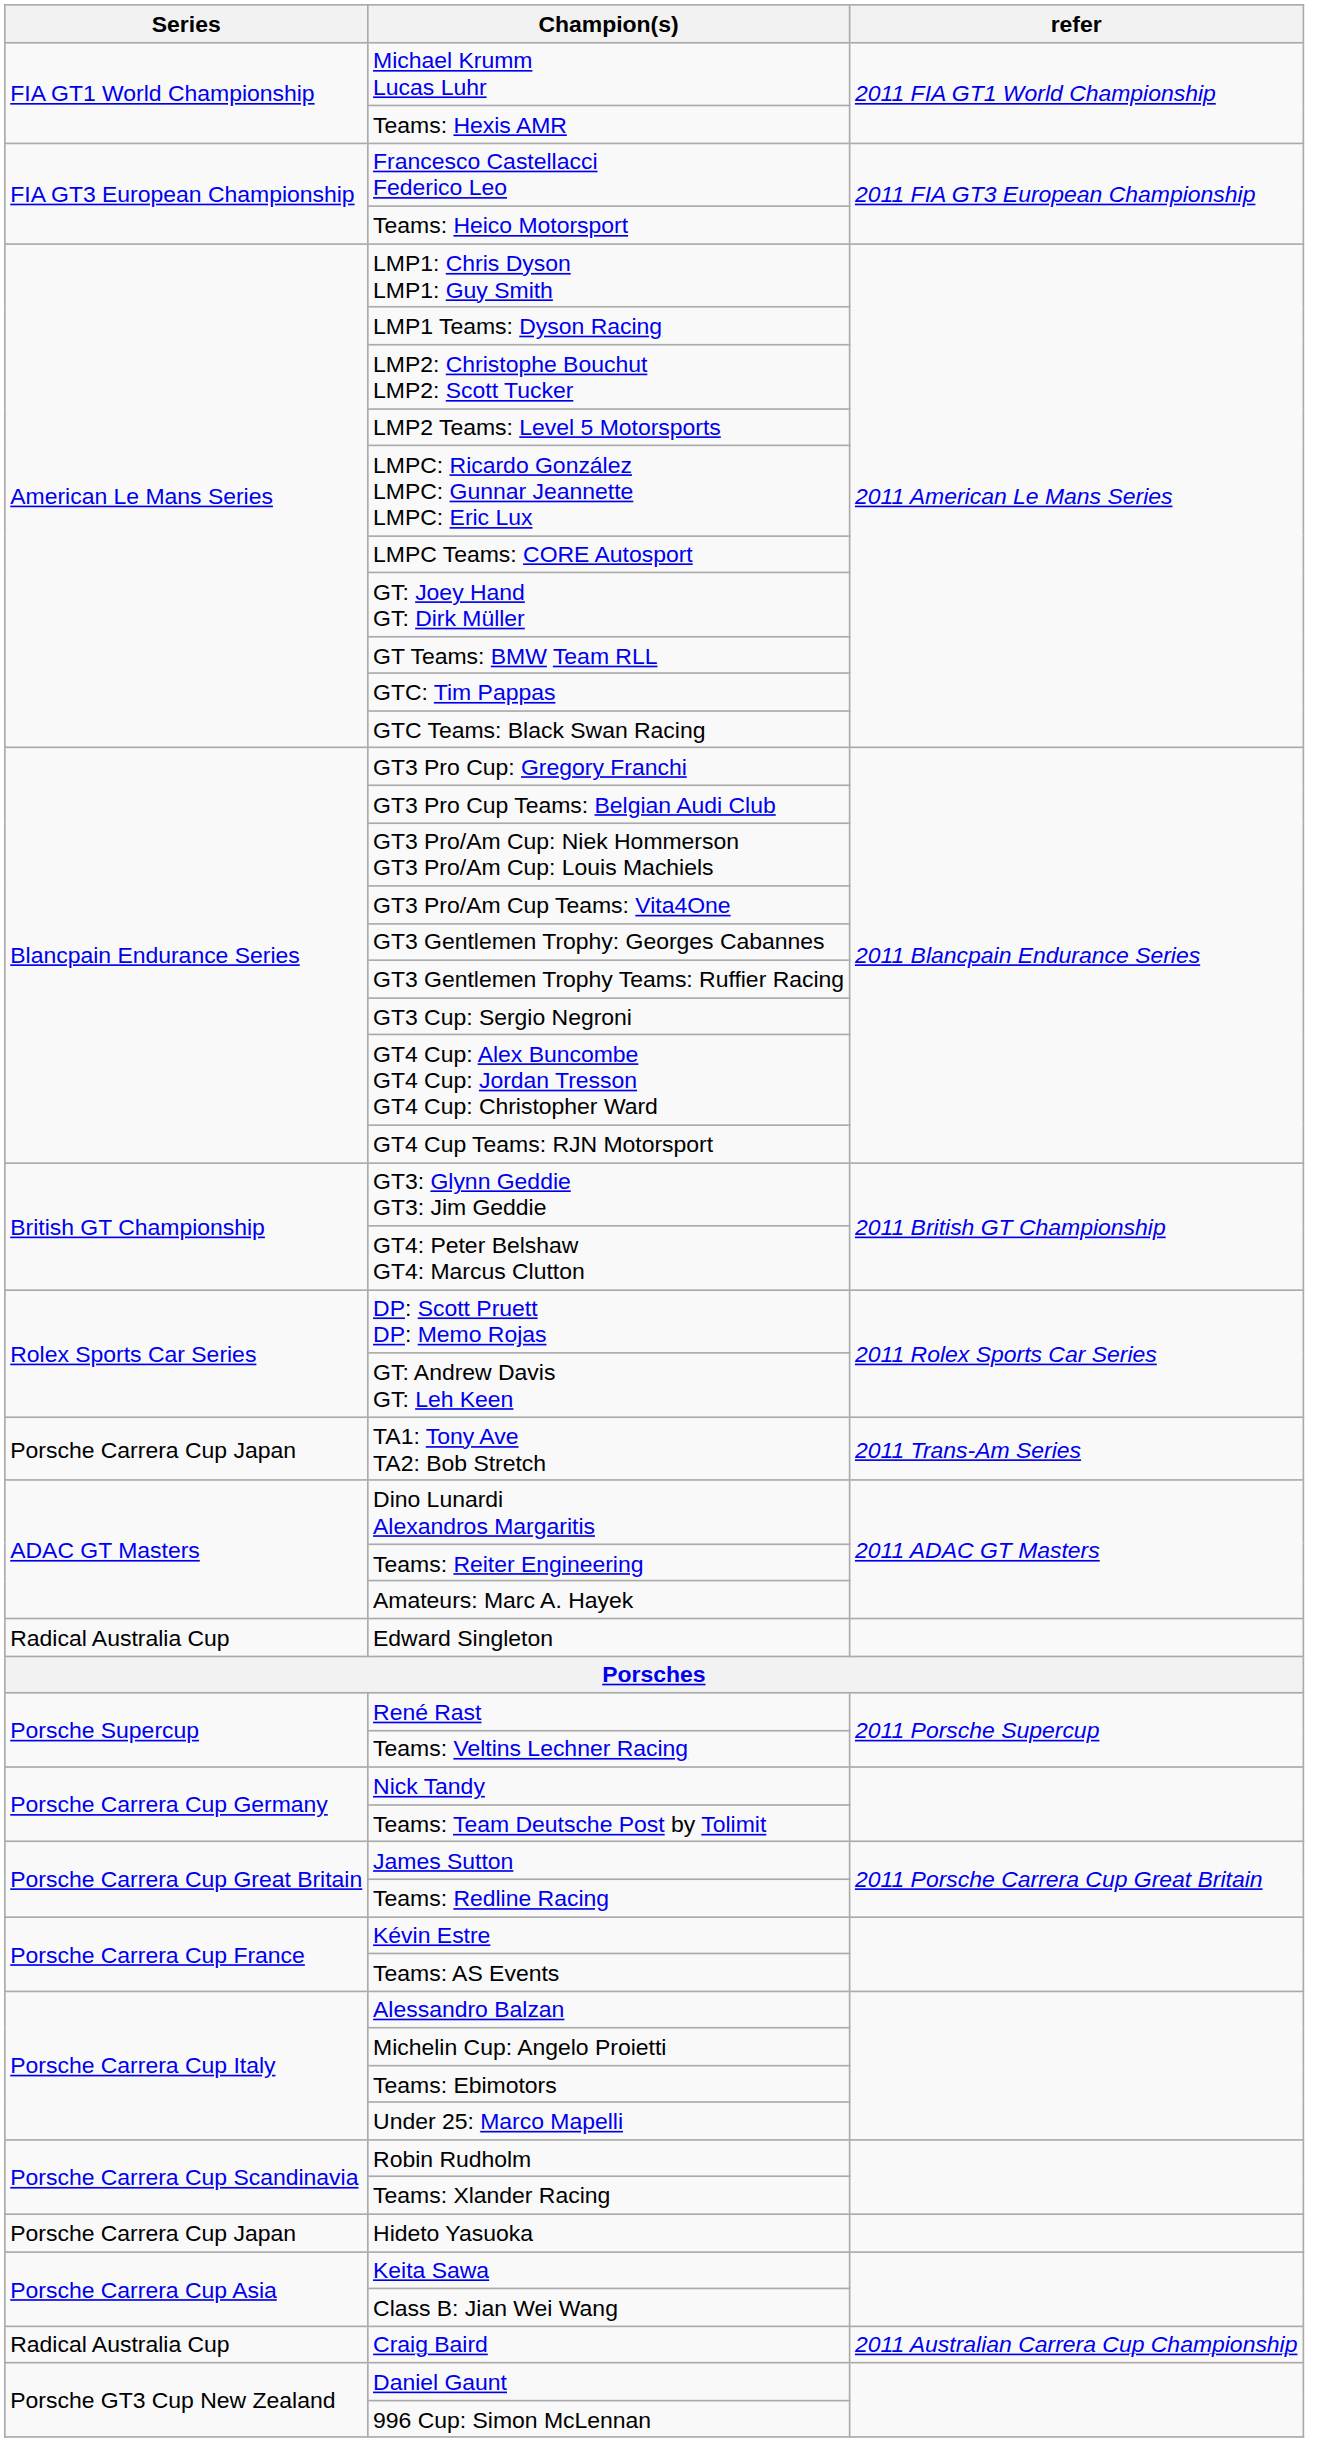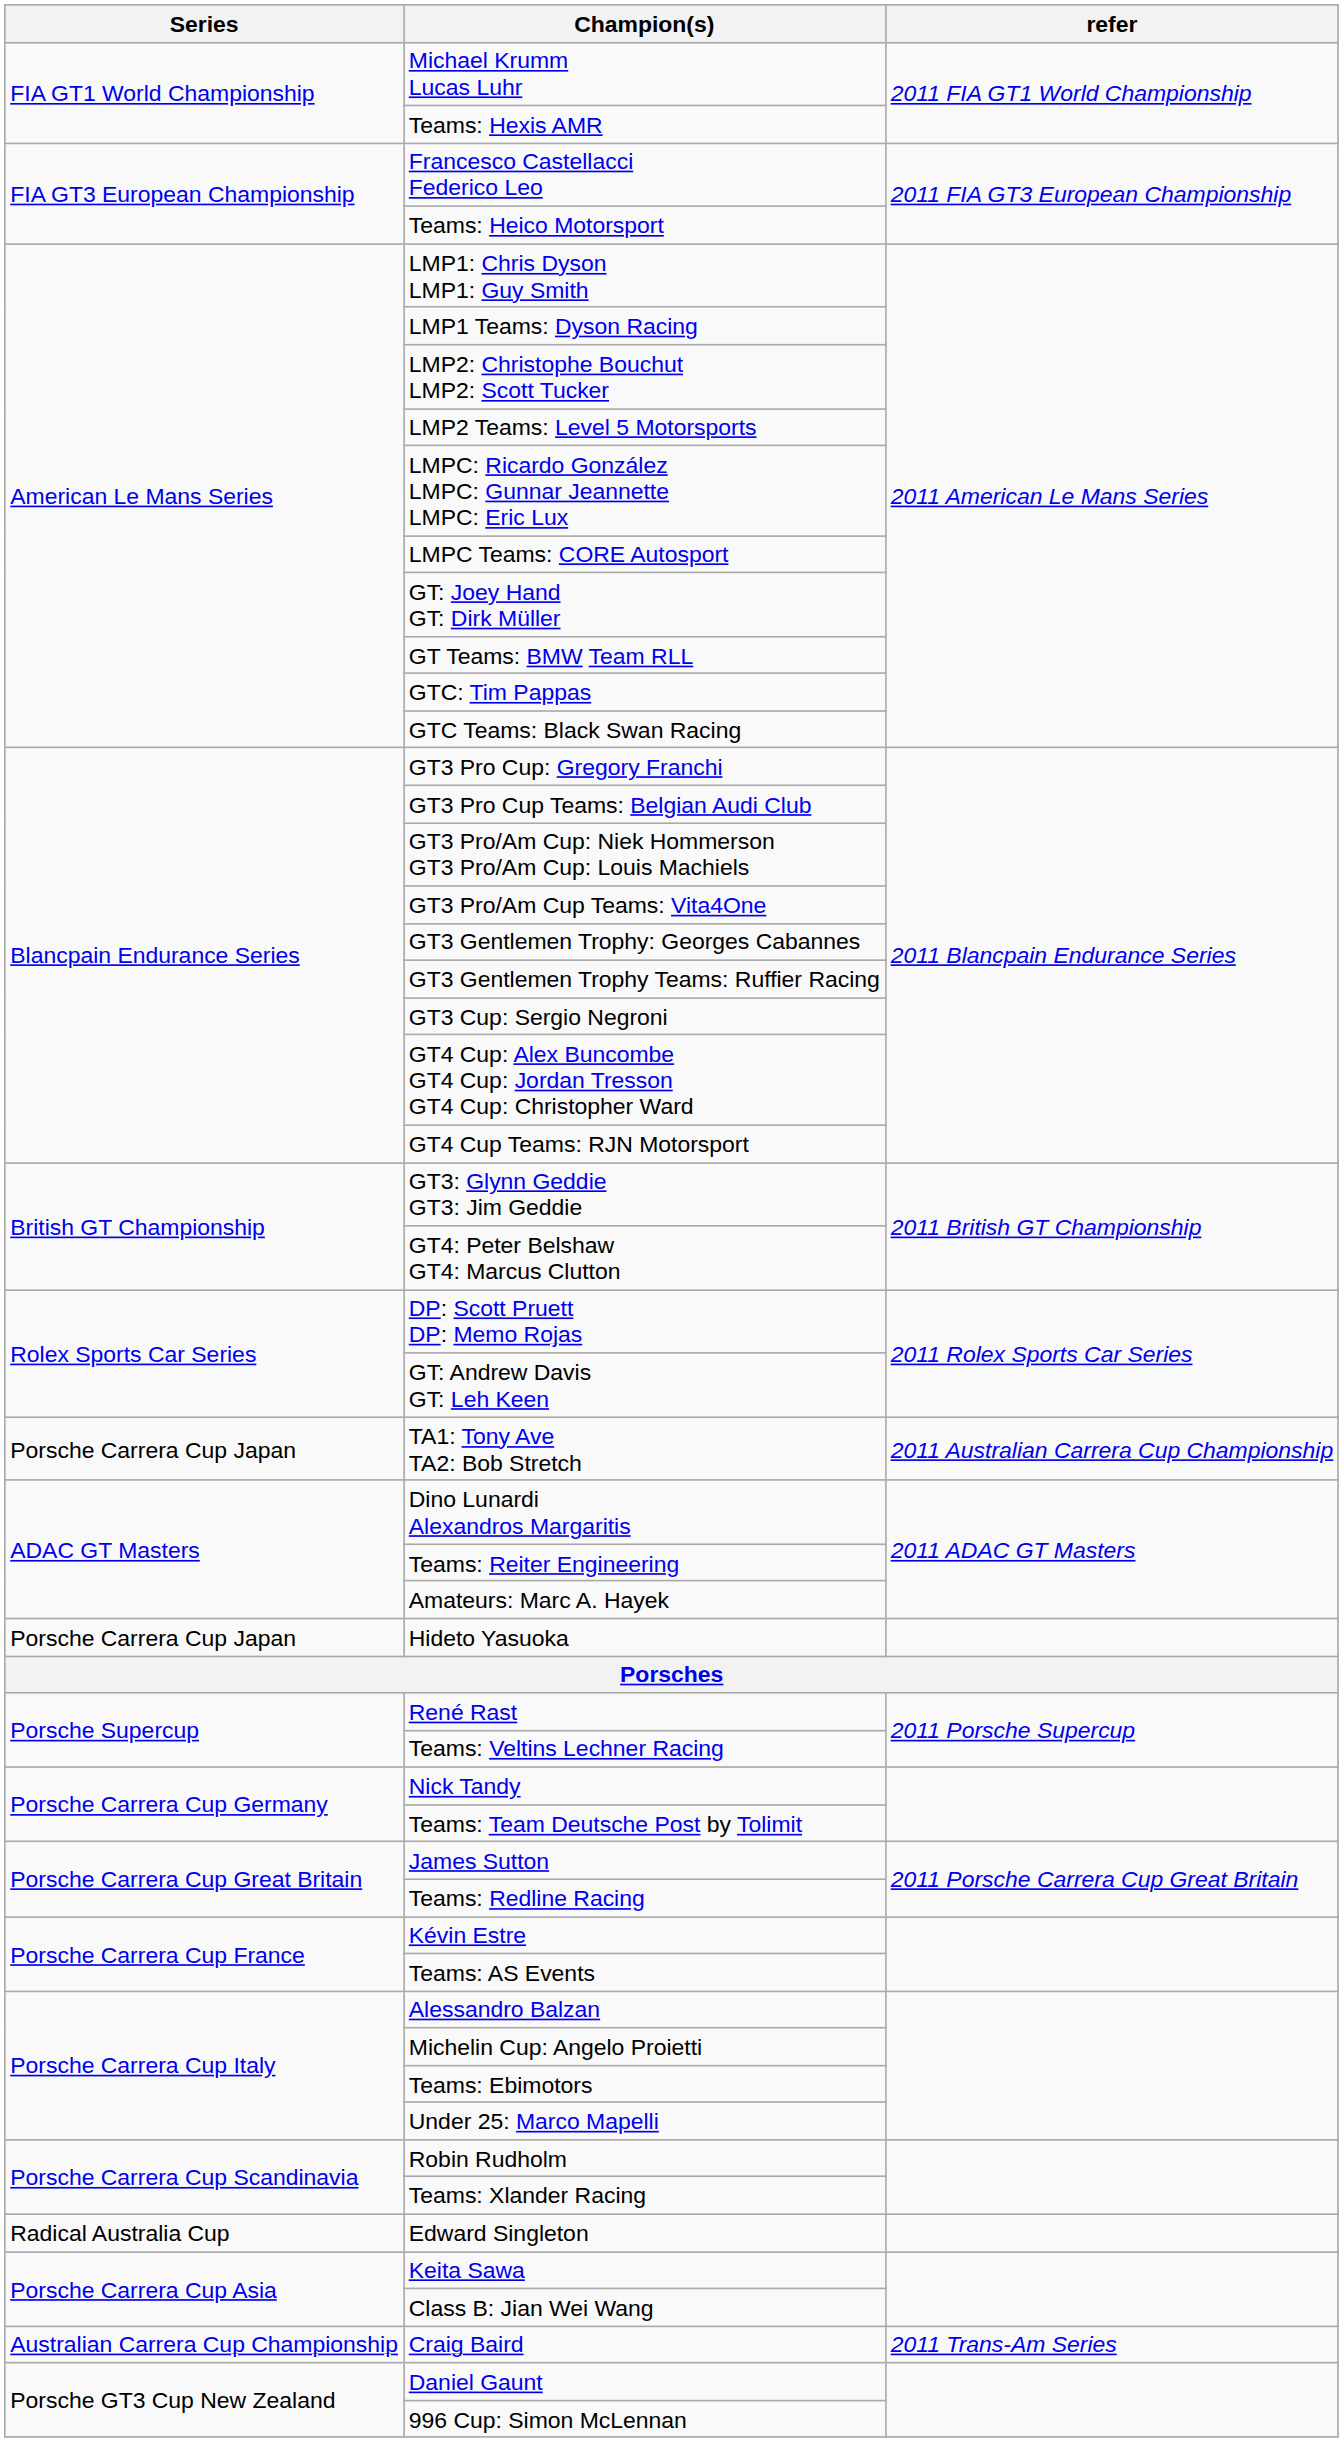TA1: Tony Ave TA2: Bob Stretch | refer: 2011 Trans-Am Series -> 2011 Australian Carrera Cup Championship
rows swapped: Edward Singleton <-> Hideto Yasuoka
Craig Baird | Series: Radical Australia Cup -> Australian Carrera Cup Championship
Craig Baird | refer: 2011 Australian Carrera Cup Championship -> 2011 Trans-Am Series
